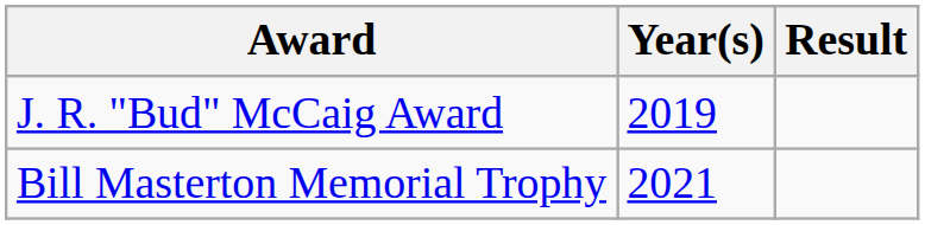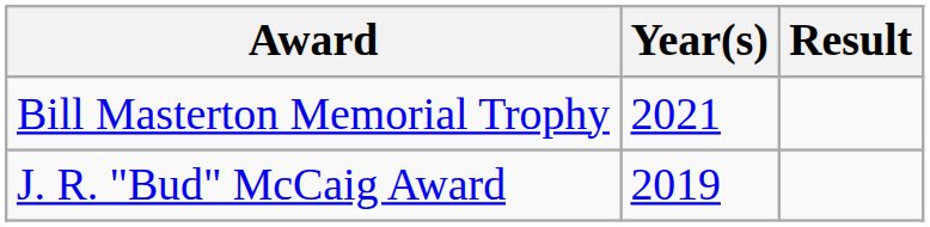rows swapped: J. R. "Bud" McCaig Award <-> Bill Masterton Memorial Trophy
